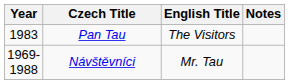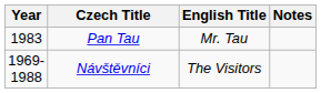Pan Tau | English Title: The Visitors -> Mr. Tau
Návštěvníci | English Title: Mr. Tau -> The Visitors
